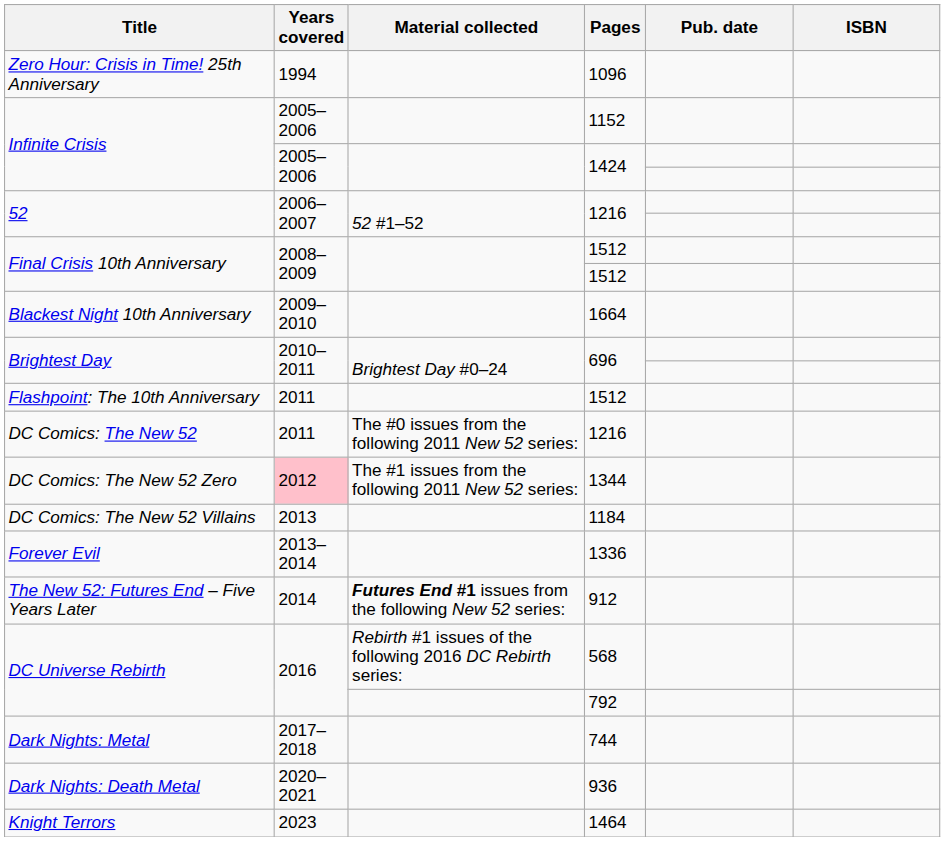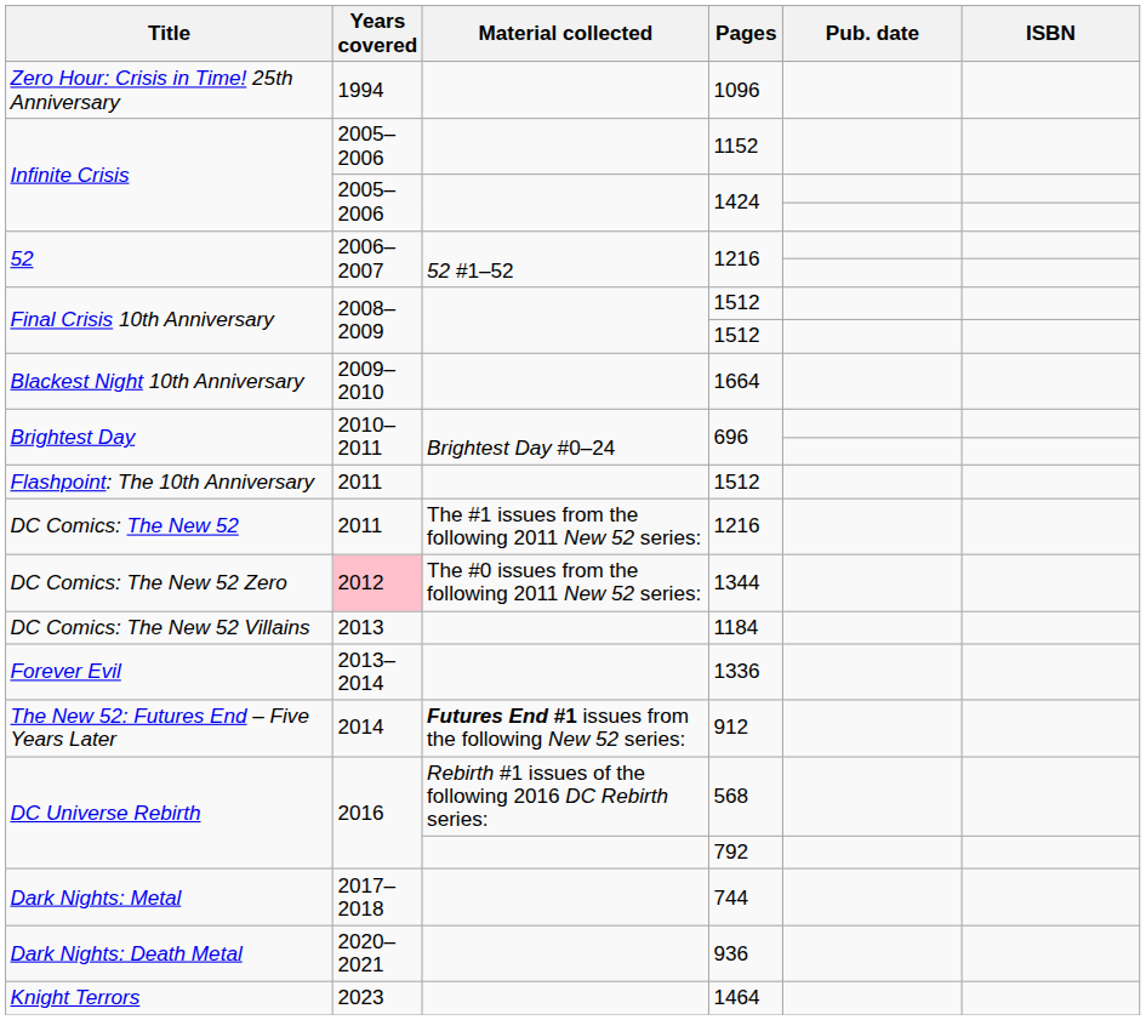DC Comics: The New 52 | Material collected: The #0 issues from the following 2011 New 52 series: -> The #1 issues from the following 2011 New 52 series:
DC Comics: The New 52 Zero | Material collected: The #1 issues from the following 2011 New 52 series: -> The #0 issues from the following 2011 New 52 series:
